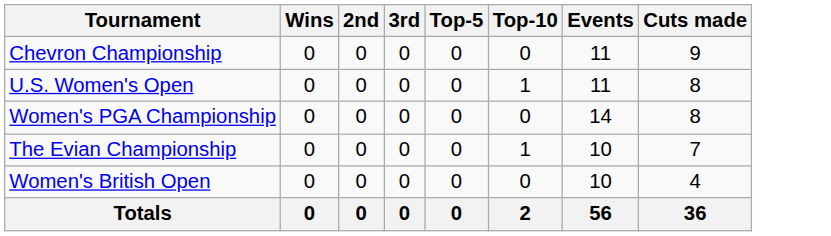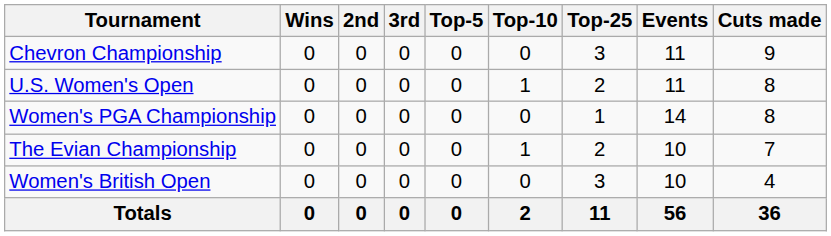+ column: Top-25 | 3 | 2 | 1 | 2 | 3 | 11
